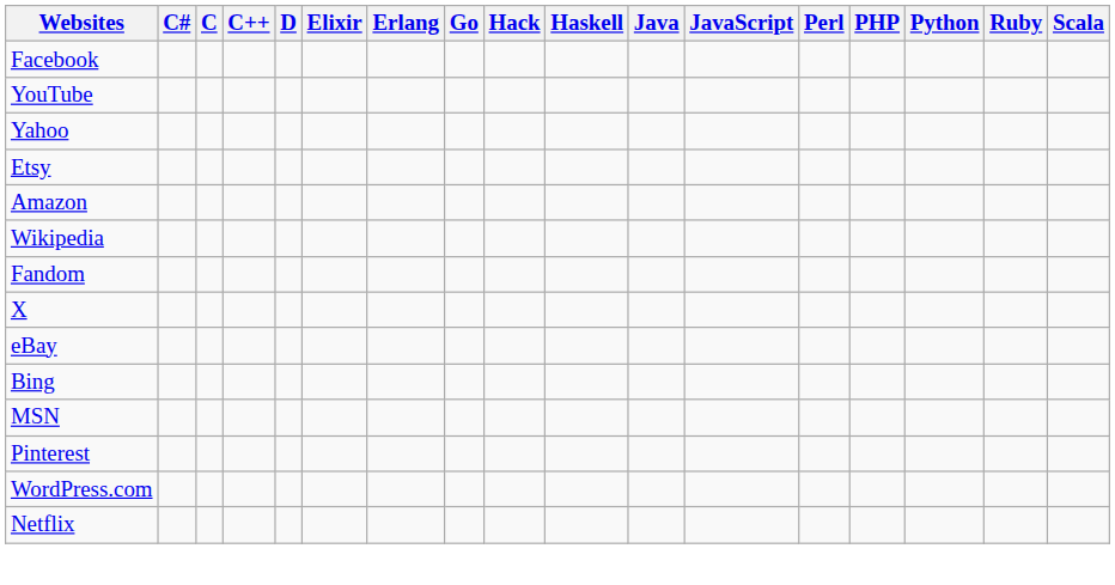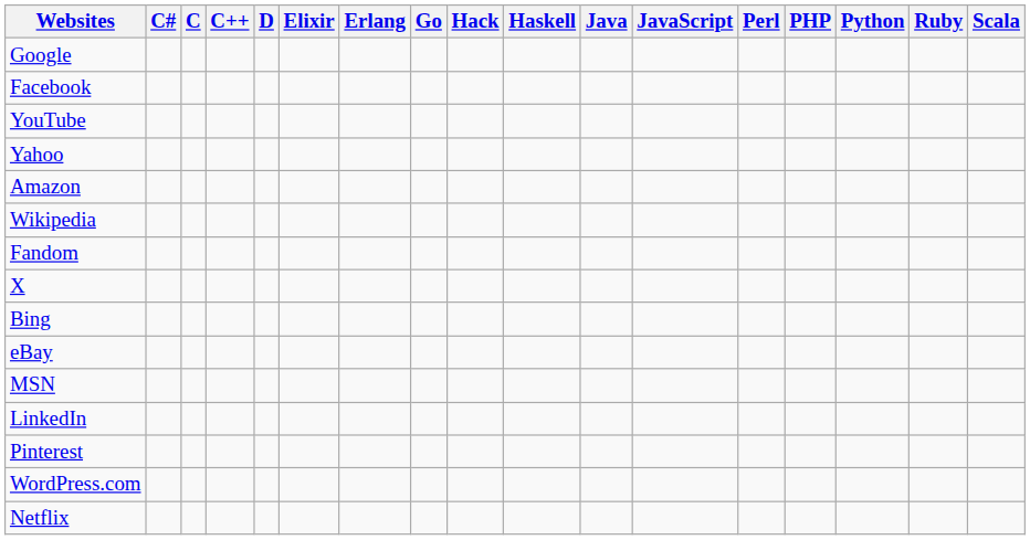+ row: Google
- row: Etsy
rows swapped: Bing <-> eBay
+ row: LinkedIn
